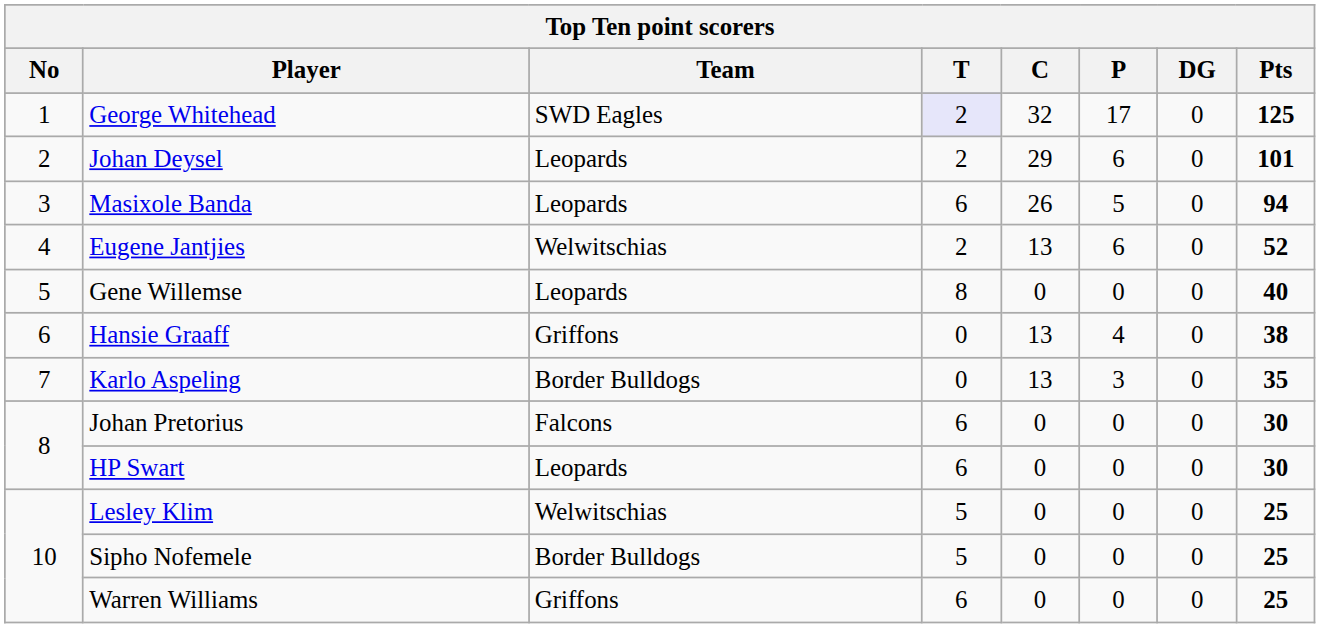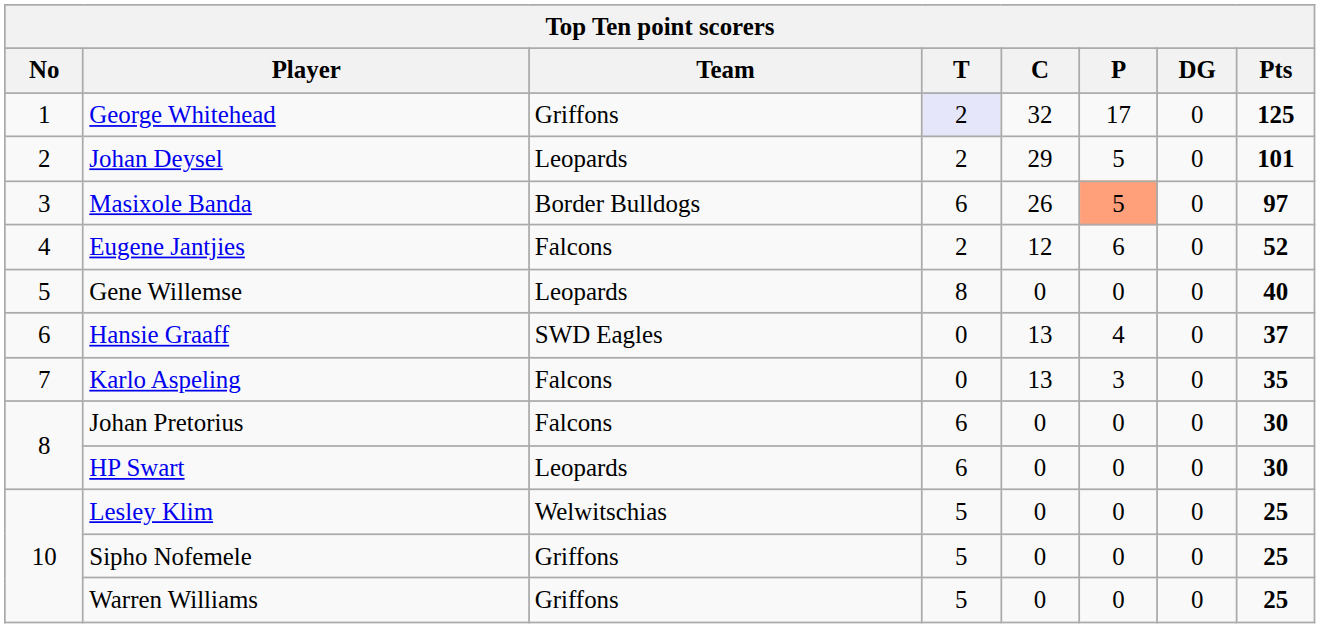George Whitehead | Team: SWD Eagles -> Griffons
Johan Deysel | P: 6 -> 5
Masixole Banda | Team: Leopards -> Border Bulldogs
Masixole Banda | P: no background -> lightsalmon background
Masixole Banda | Pts: 94 -> 97
Eugene Jantjies | Team: Welwitschias -> Falcons
Eugene Jantjies | C: 13 -> 12
Hansie Graaff | Team: Griffons -> SWD Eagles
Hansie Graaff | Pts: 38 -> 37
Karlo Aspeling | Team: Border Bulldogs -> Falcons
Sipho Nofemele | Team: Border Bulldogs -> Griffons
Warren Williams | T: 6 -> 5
